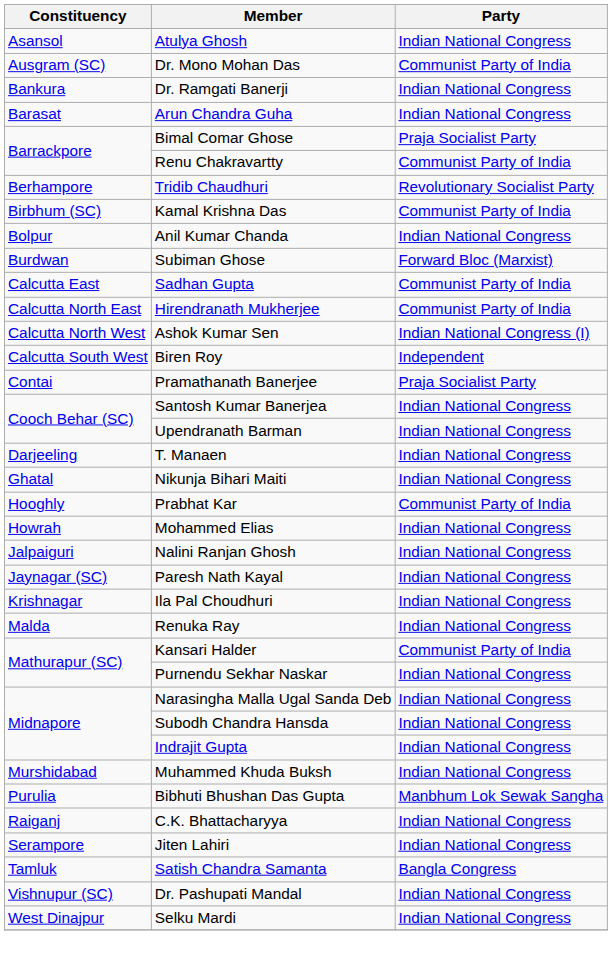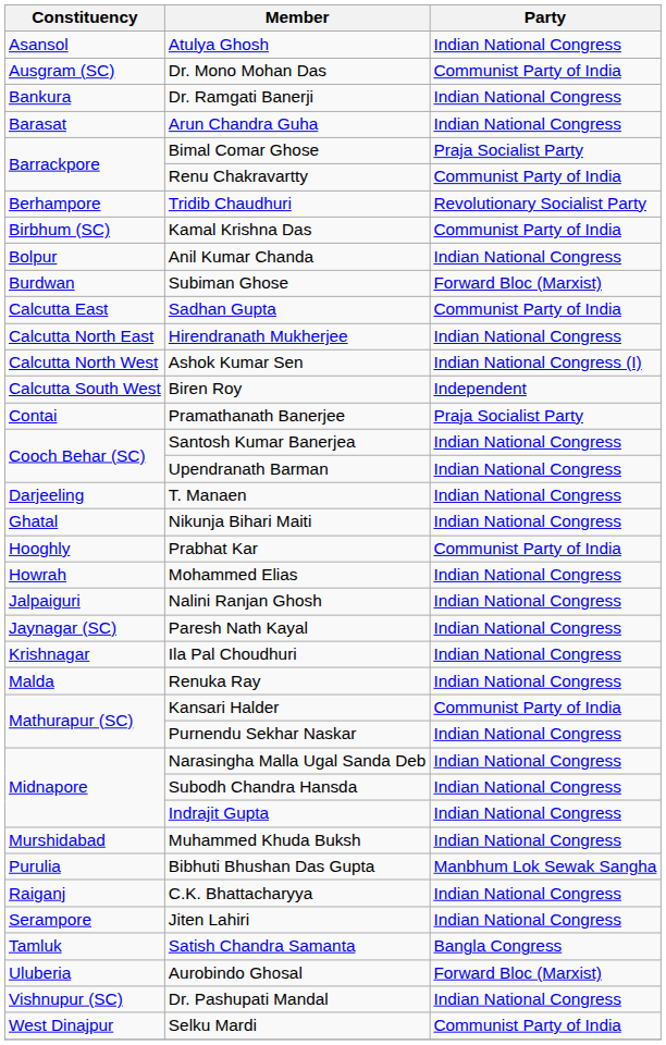Hirendranath Mukherjee | Party: Communist Party of India -> Indian National Congress
+ row: Uluberia | Aurobindo Ghosal | Forward Bloc (Marxist)
Selku Mardi | Party: Indian National Congress -> Communist Party of India
